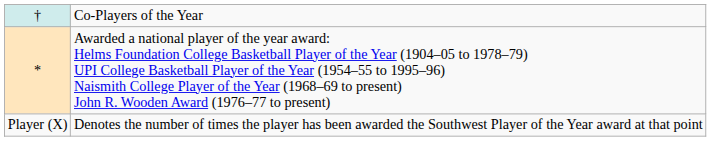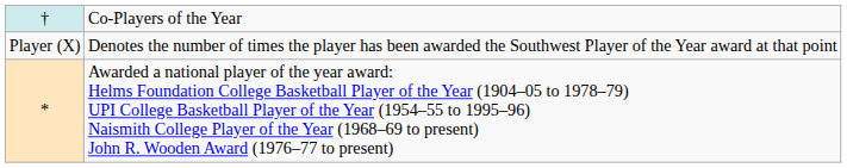rows swapped: * <-> Player (X)
